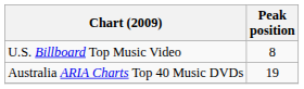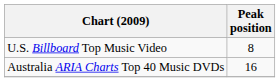Australia ARIA Charts Top 40 Music DVDs | Peak position: 19 -> 16
